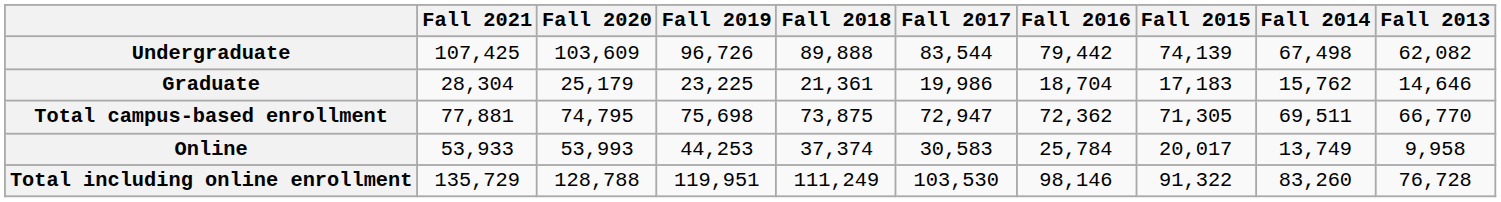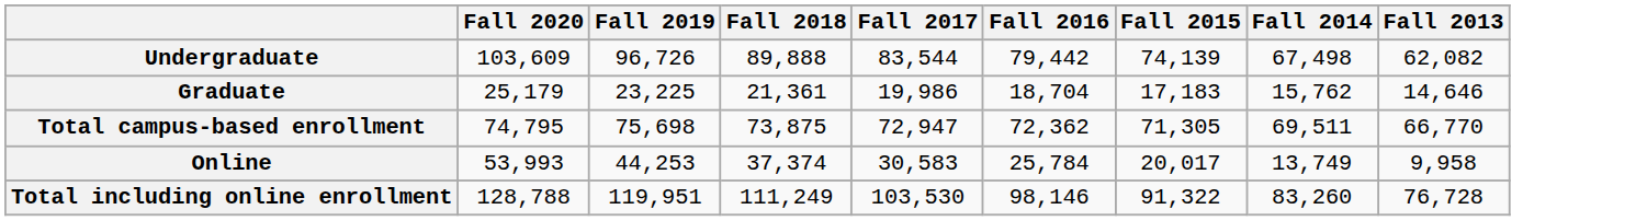- column: Fall 2021 | 107,425 | 28,304 | 77,881 | 53,933 | 135,729
